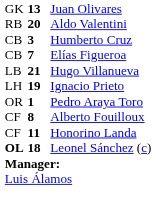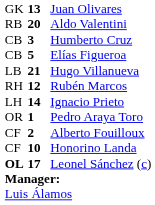Elías Figueroa | column 2: 7 -> 5
+ row: RH | 12 | Rubén Marcos
Ignacio Prieto | column 2: 19 -> 14
Alberto Fouilloux | column 2: 8 -> 2
Honorino Landa | column 2: 11 -> 10
Leonel Sánchez (c) | column 2: 18 -> 17
